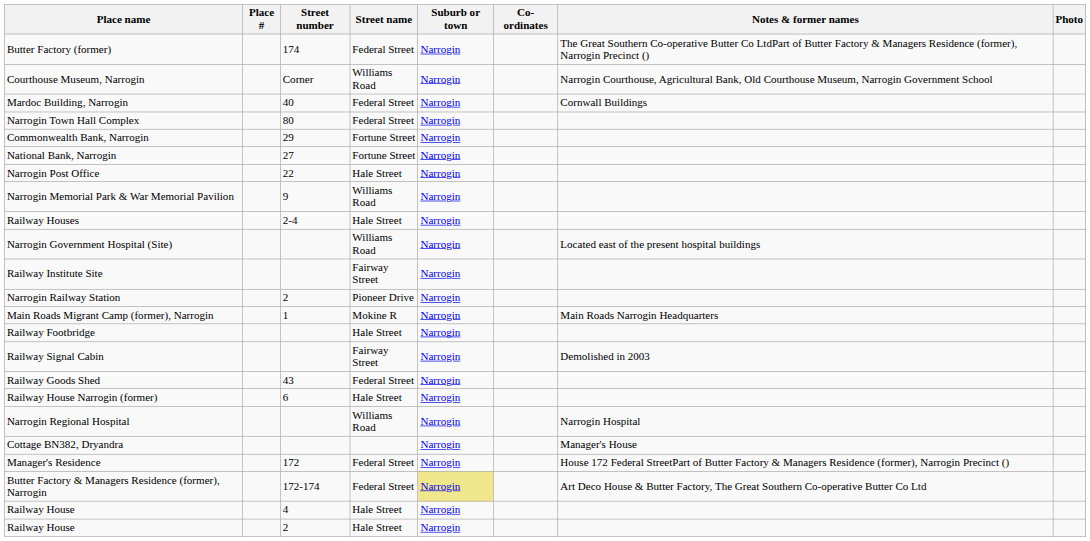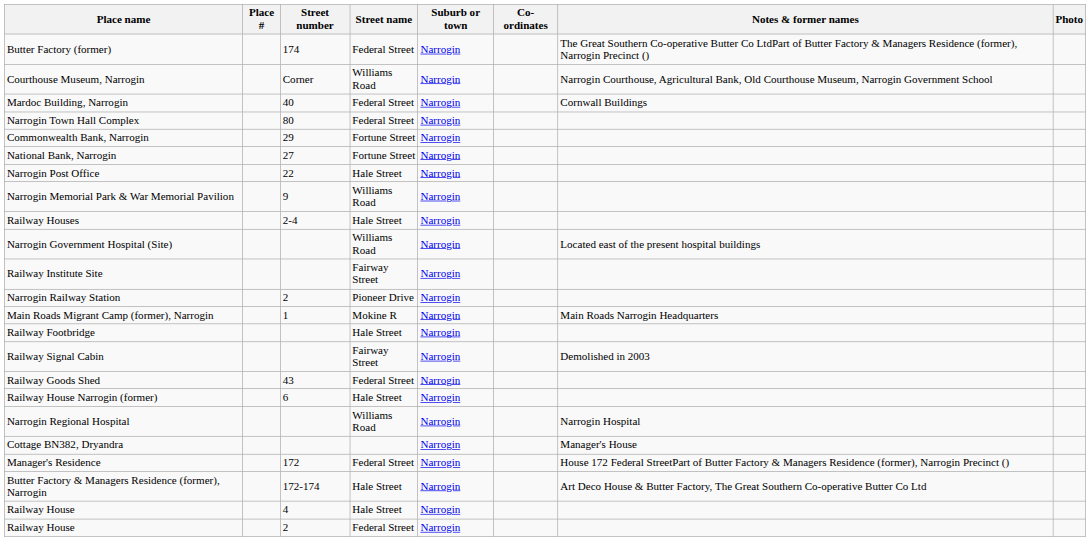Butter Factory & Managers Residence (former), Narrogin | Street name: Federal Street -> Hale Street
Butter Factory & Managers Residence (former), Narrogin | Suburb or town: khaki background -> no background
Railway House / 2 | Street name: Hale Street -> Federal Street
